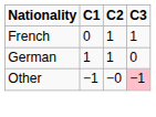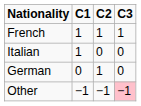French | C1: 0 -> 1
+ row: Italian | 1 | 0 | 0
German | C1: 1 -> 0
Other | C2: −0 -> −1
